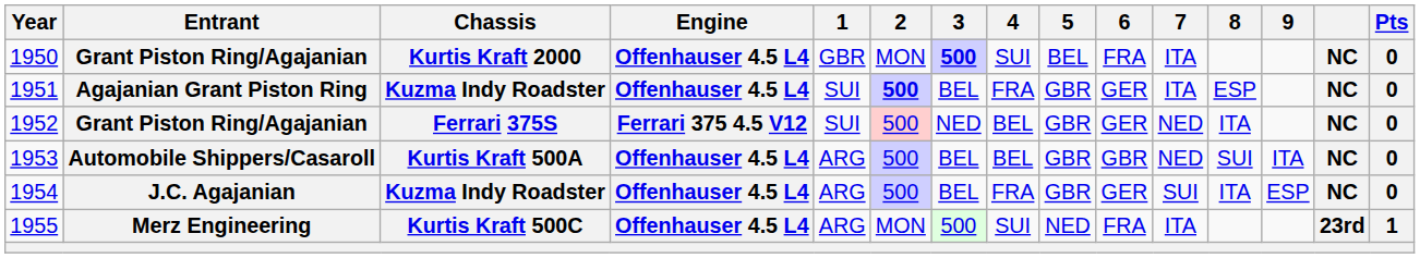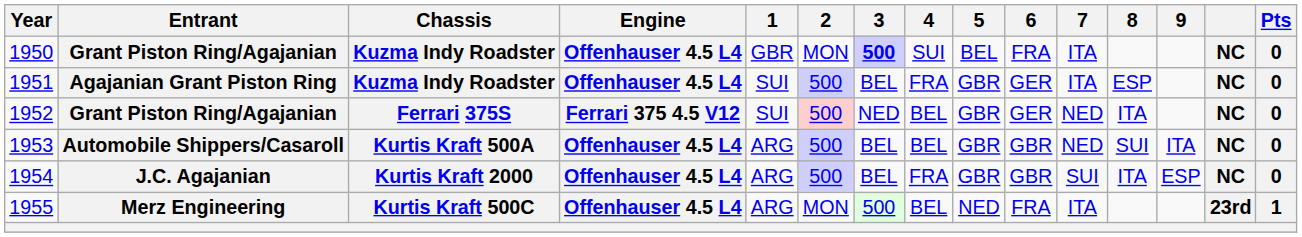1950 | Chassis: Kurtis Kraft 2000 -> Kuzma Indy Roadster
1951 | 2: bold -> normal
1954 | Chassis: Kuzma Indy Roadster -> Kurtis Kraft 2000
1954 | 6: GER -> GBR
1955 | 4: SUI -> BEL
